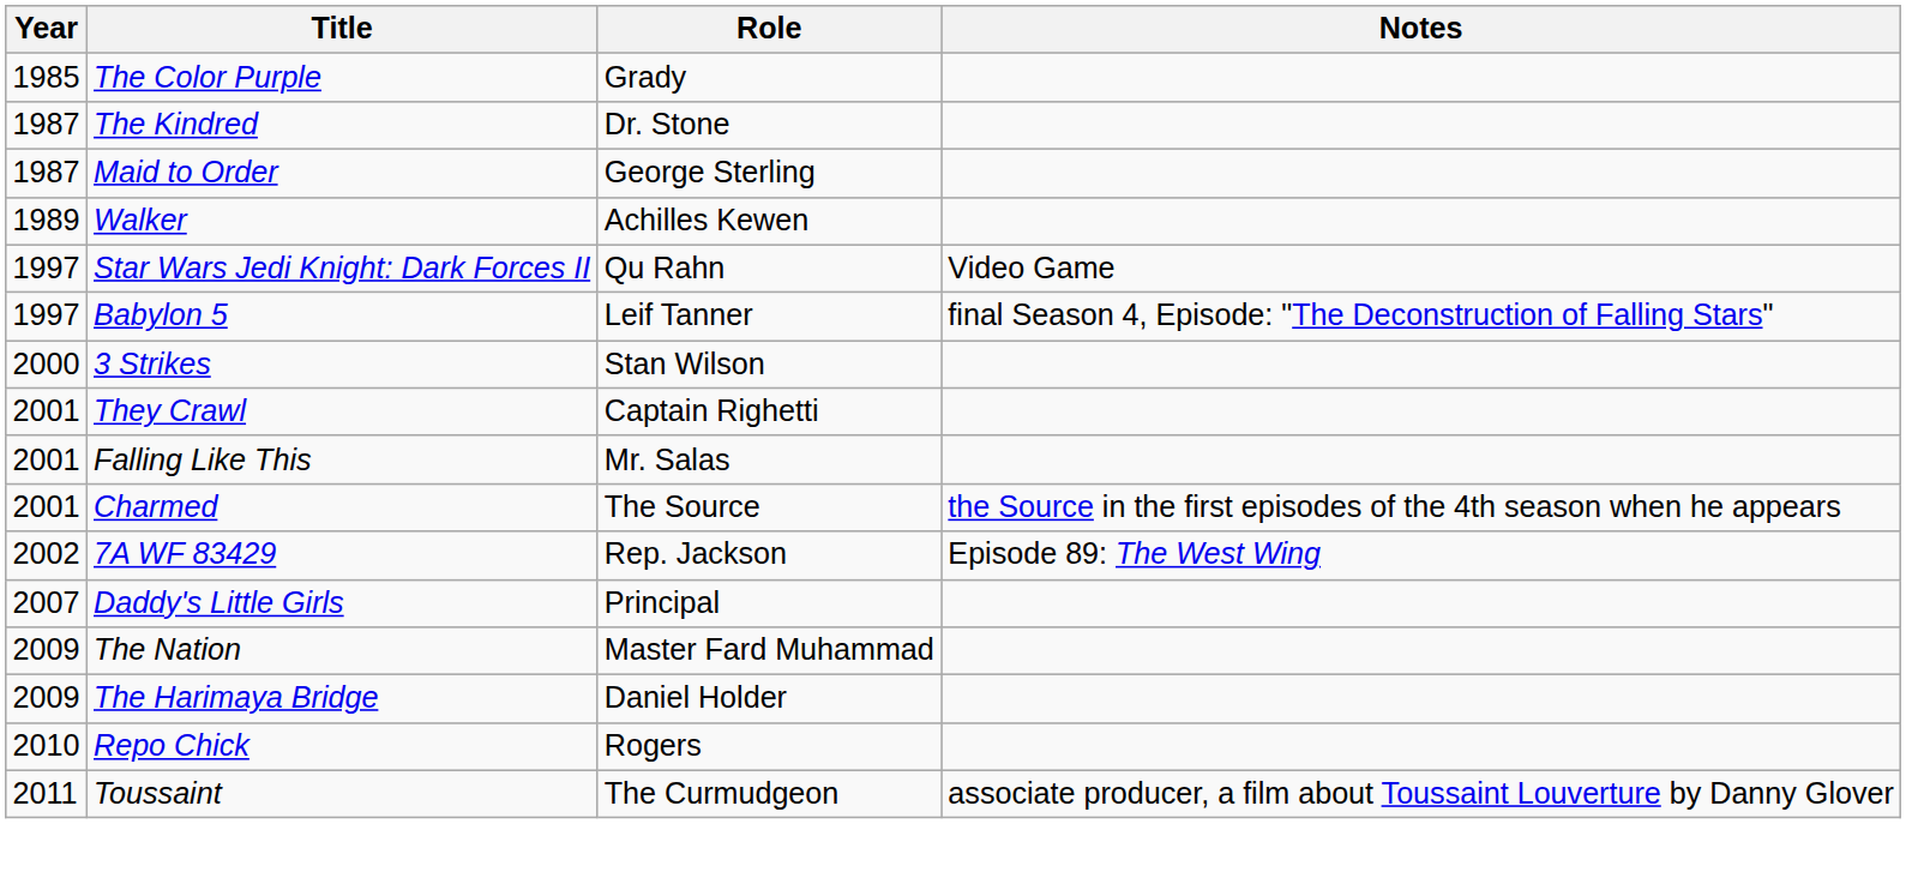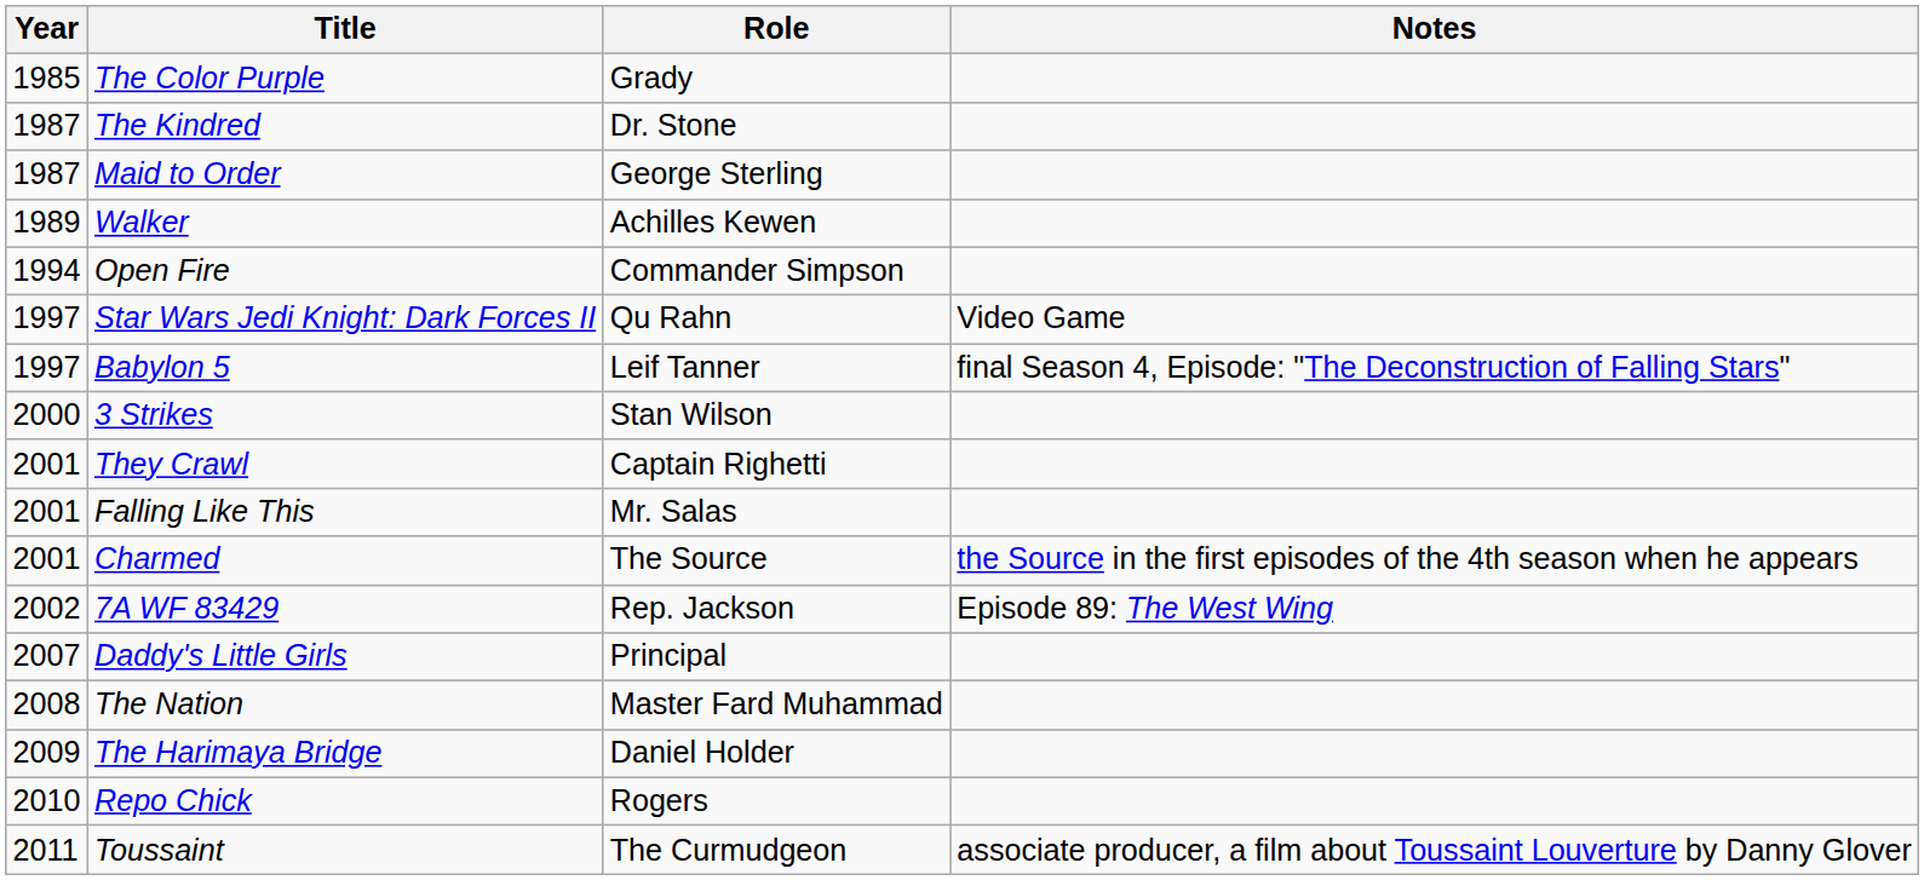+ row: 1994 | Open Fire | Commander Simpson
The Nation | Year: 2009 -> 2008
